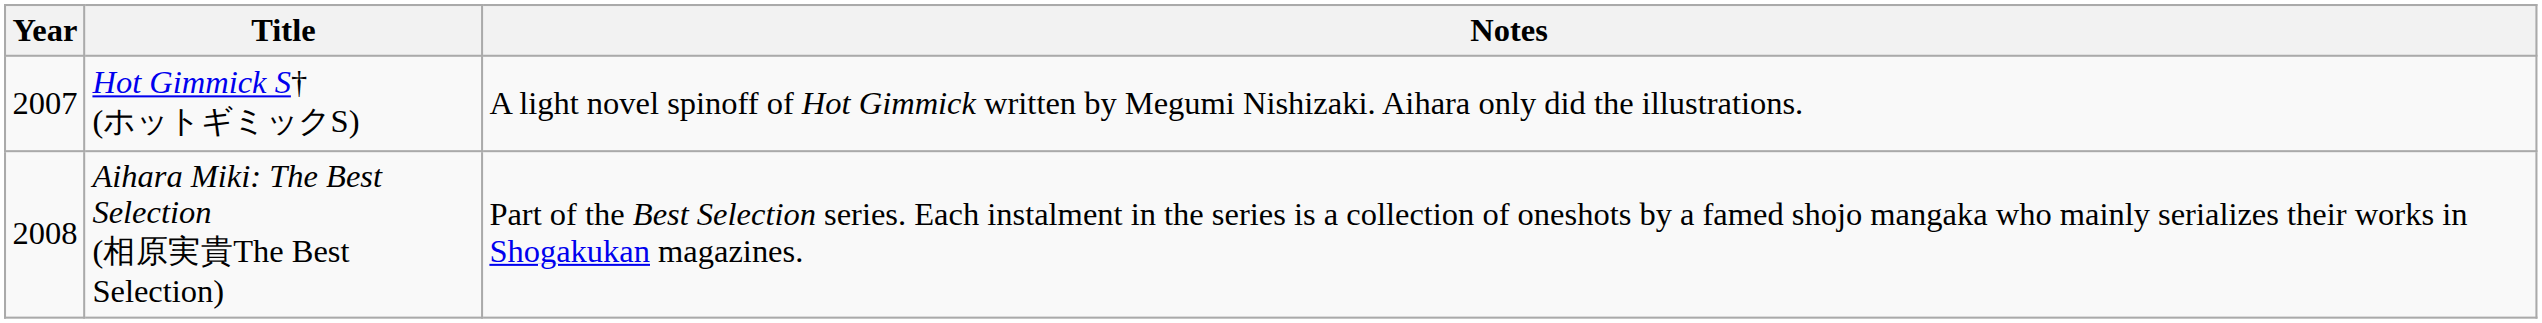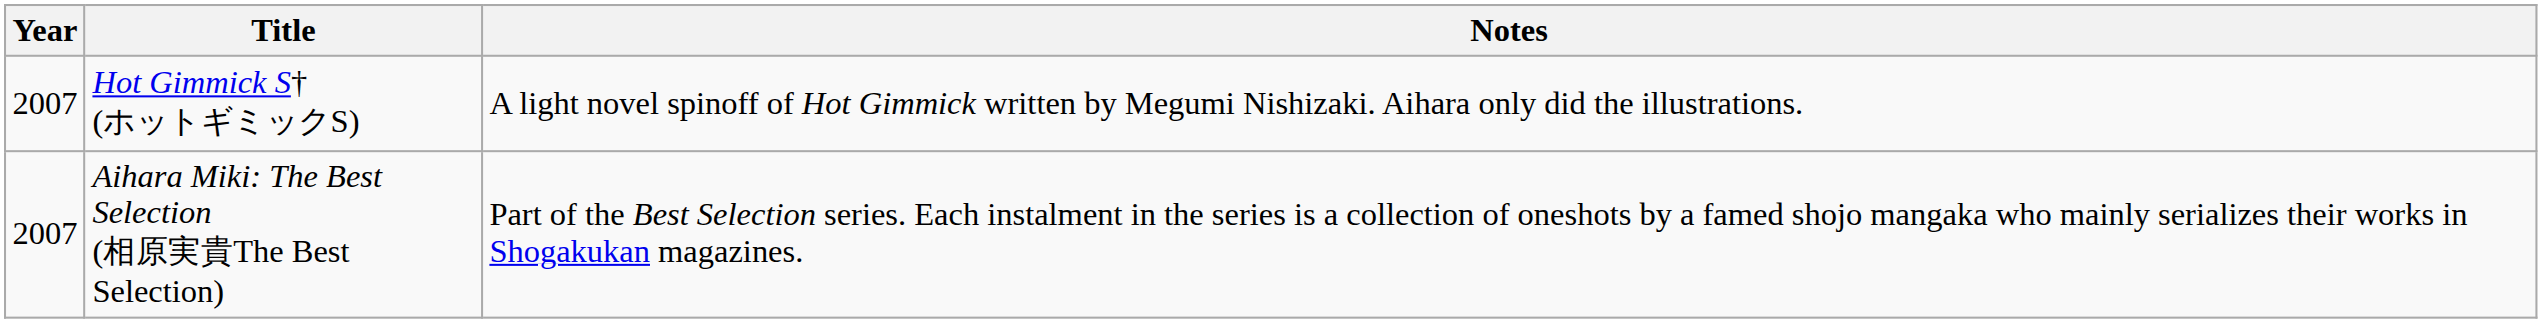Aihara Miki: The Best Selection (相原実貴The Best Selection) | Year: 2008 -> 2007
